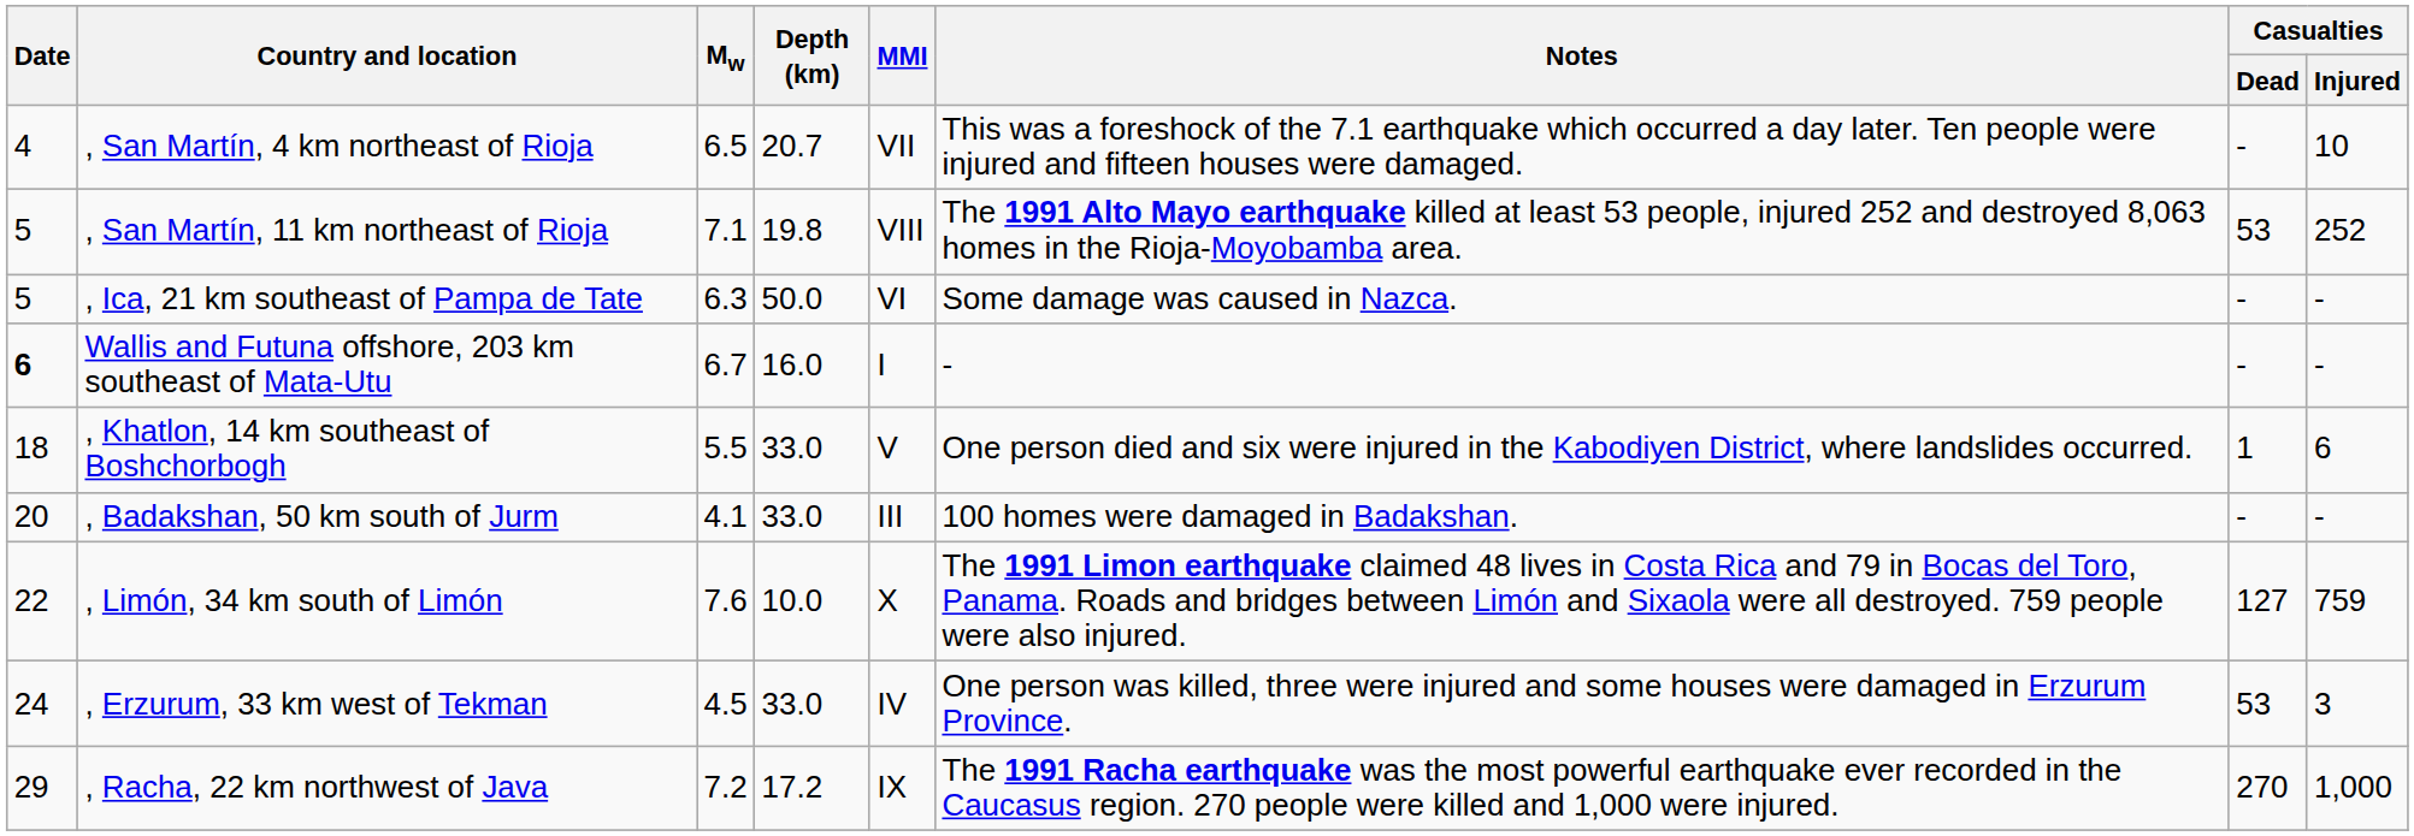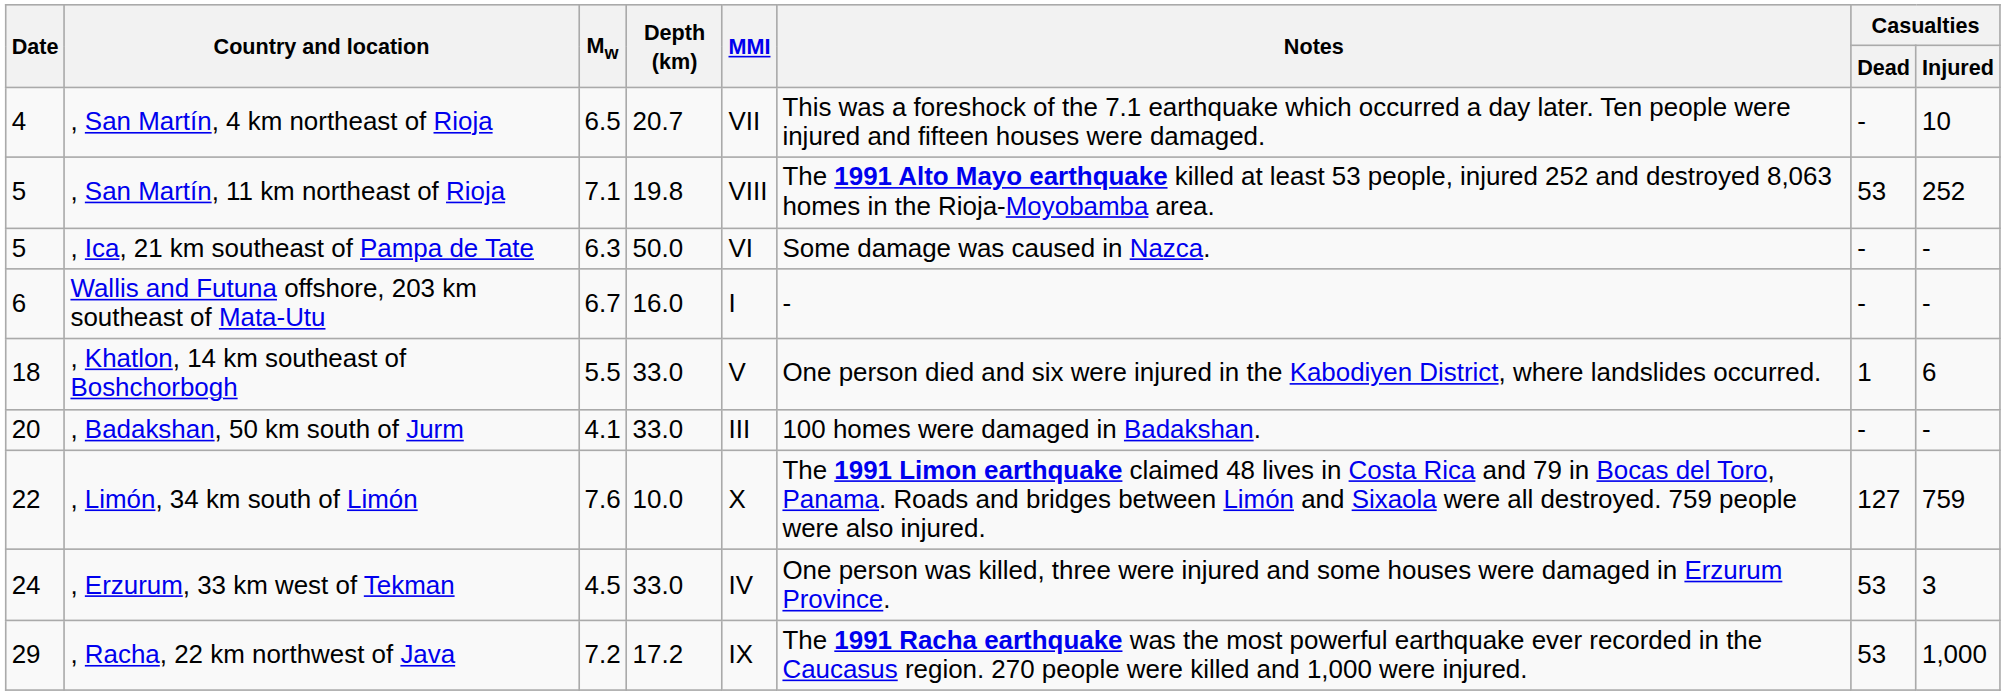Wallis and Futuna offshore, 203 km southeast of Mata-Utu | Date: bold -> normal
, Racha, 22 km northwest of Java | Casualties / Dead: 270 -> 53
